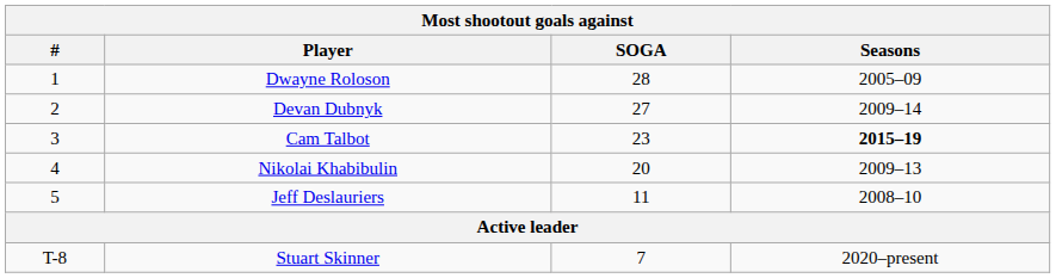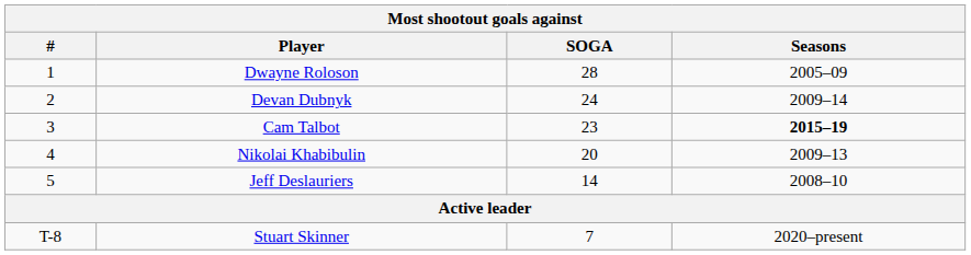Devan Dubnyk | SOGA: 27 -> 24
Jeff Deslauriers | SOGA: 11 -> 14
